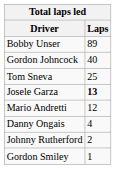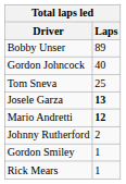Mario Andretti | Laps: normal -> bold
- row: Danny Ongais | 4
+ row: Rick Mears | 1
